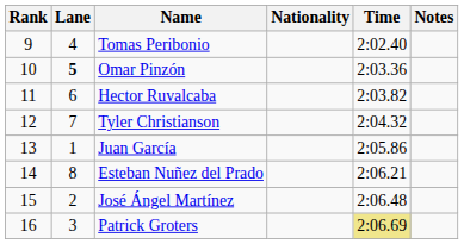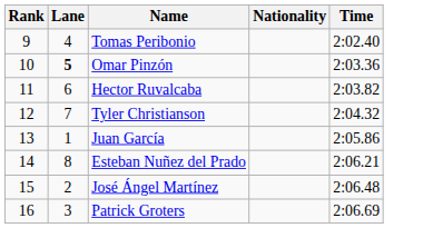- column: Notes
Patrick Groters | Time: khaki background -> no background
